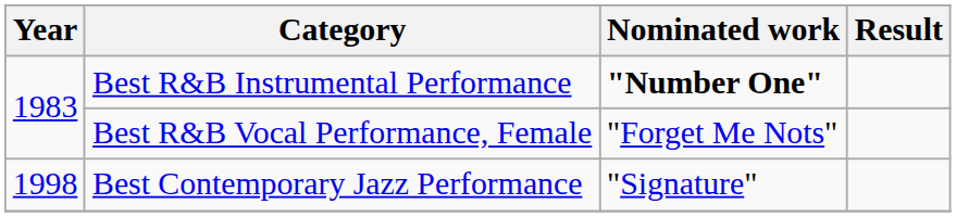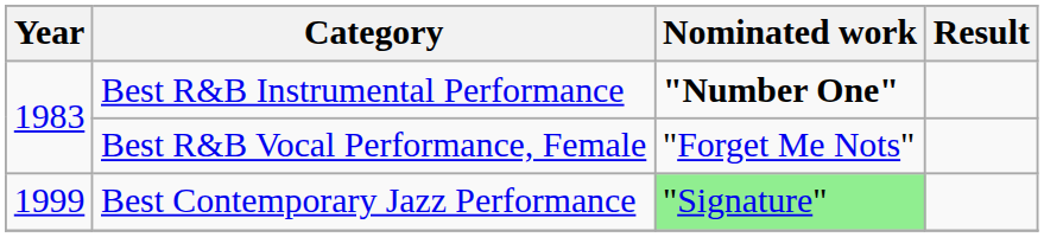Best Contemporary Jazz Performance | Year: 1998 -> 1999
Best Contemporary Jazz Performance | Nominated work: no background -> lightgreen background
